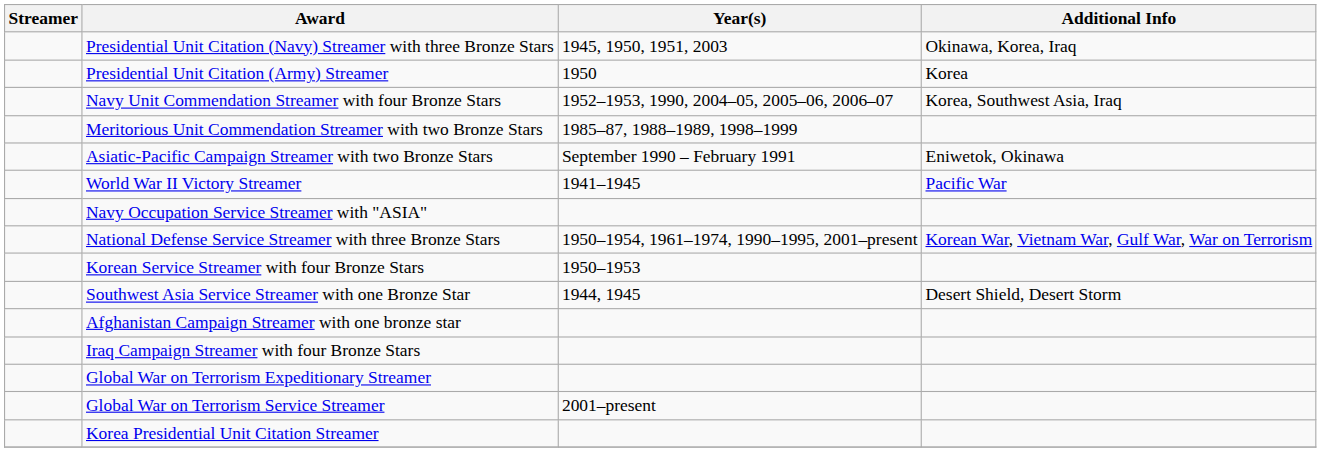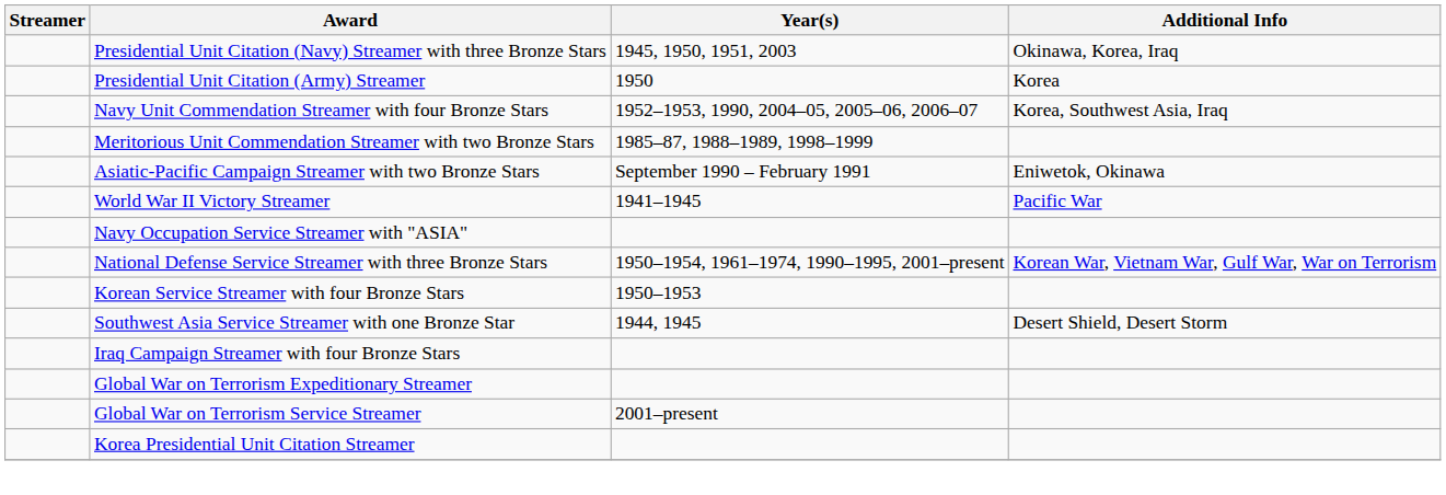- row: Afghanistan Campaign Streamer with one bronze star
